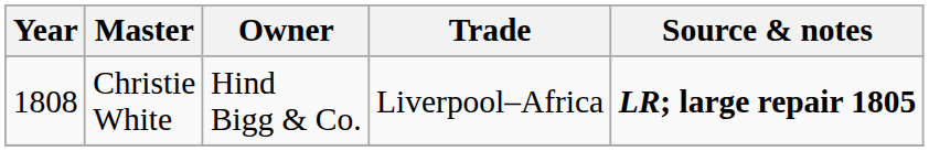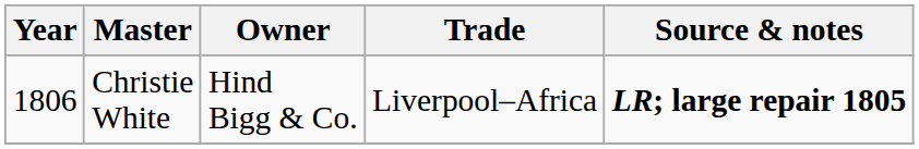Christie White | Year: 1808 -> 1806
